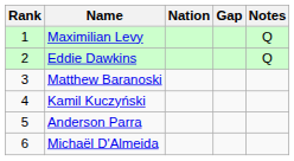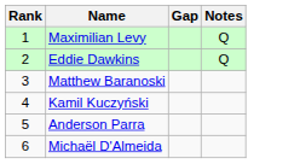- column: Nation
